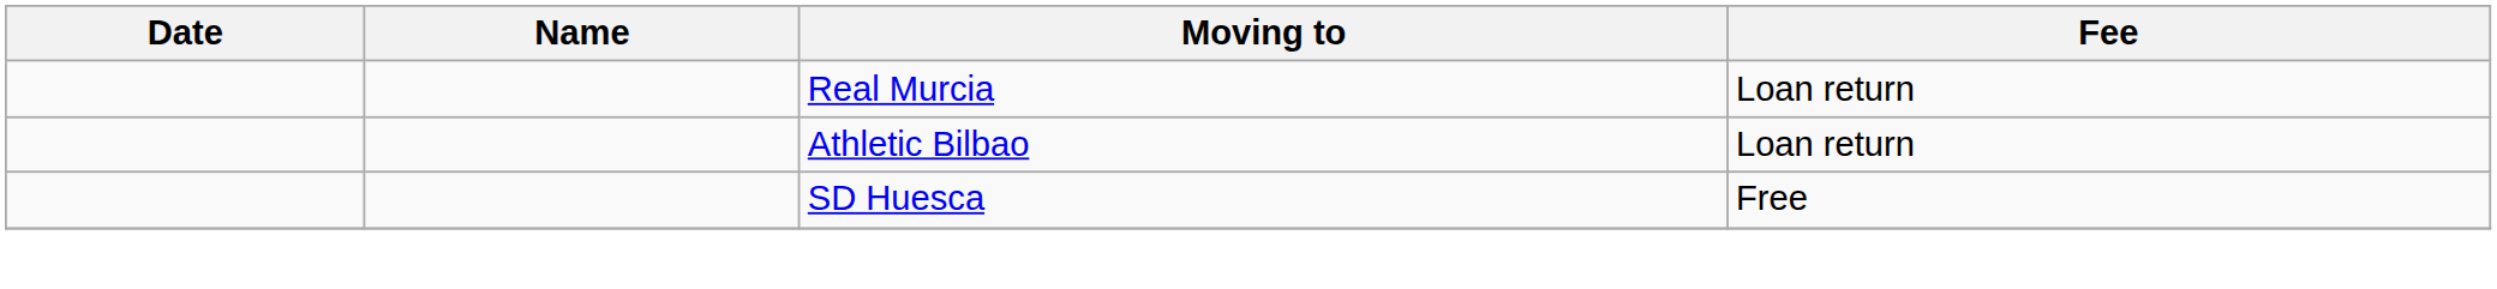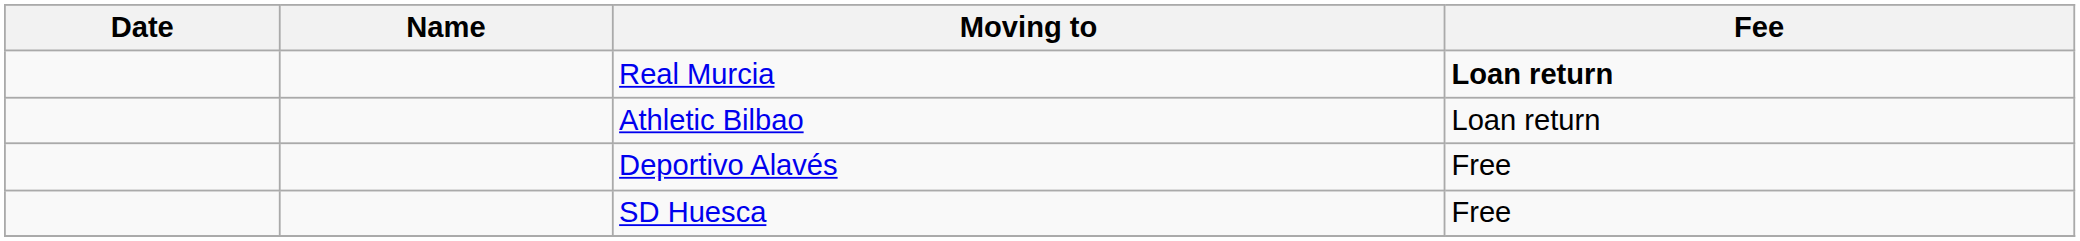Real Murcia | Fee: normal -> bold
+ row: Deportivo Alavés | Free
